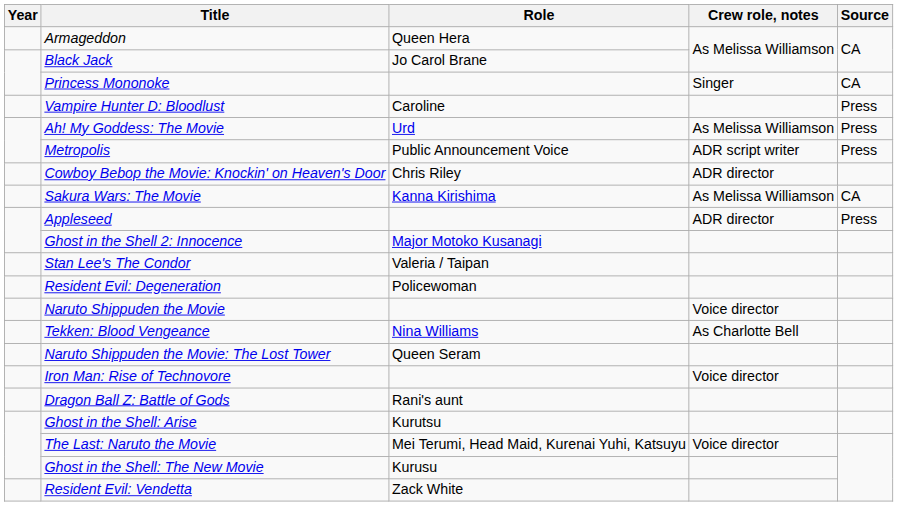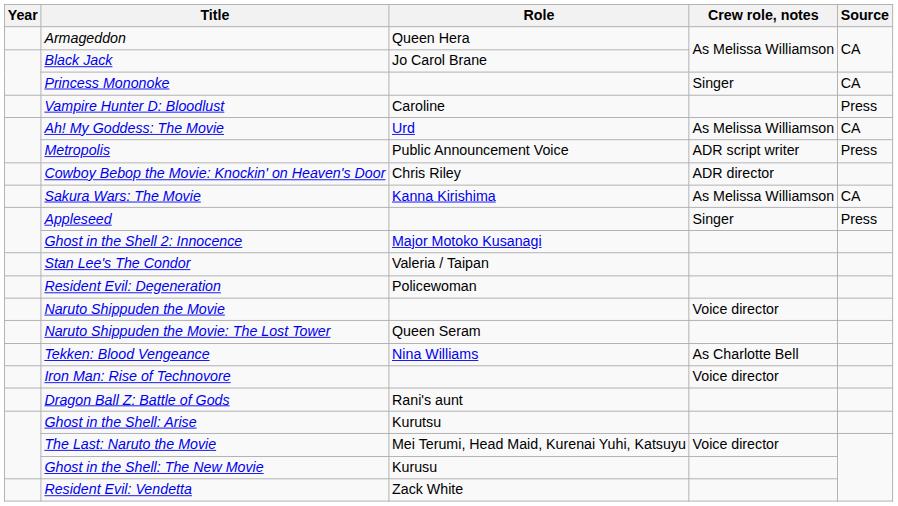Ah! My Goddess: The Movie | Source: Press -> CA
Appleseed | Crew role, notes: ADR director -> Singer
rows swapped: Naruto Shippuden the Movie: The Lost Tower <-> Tekken: Blood Vengeance
